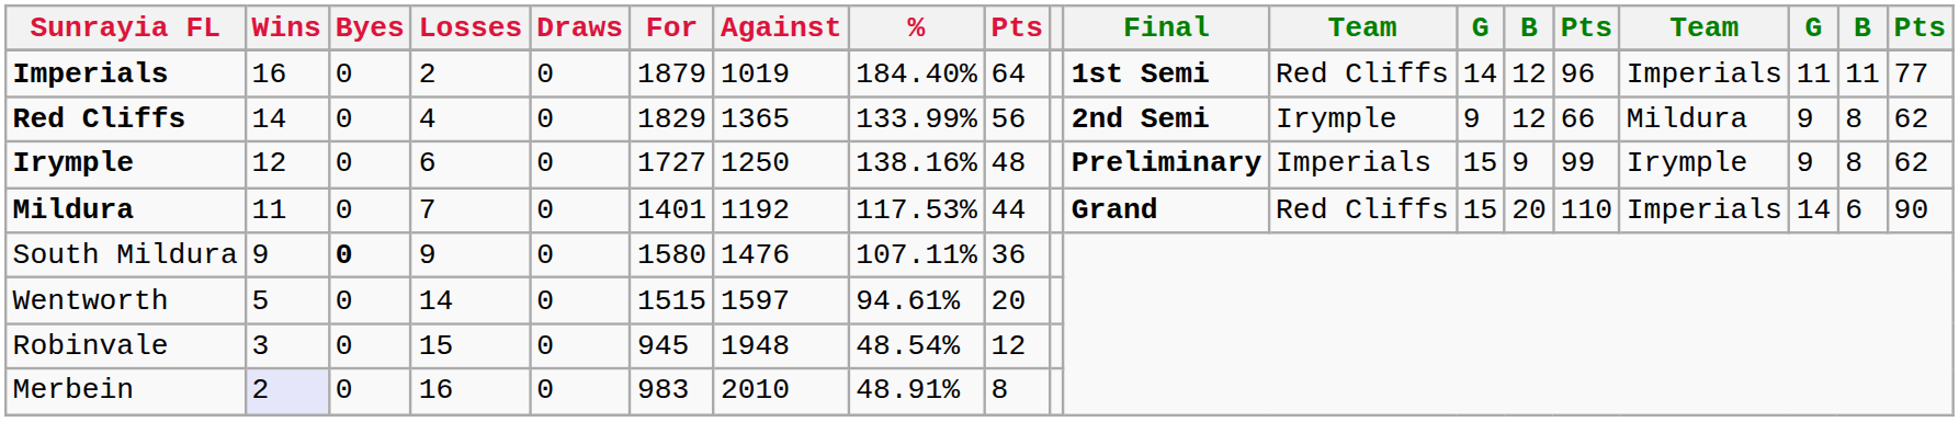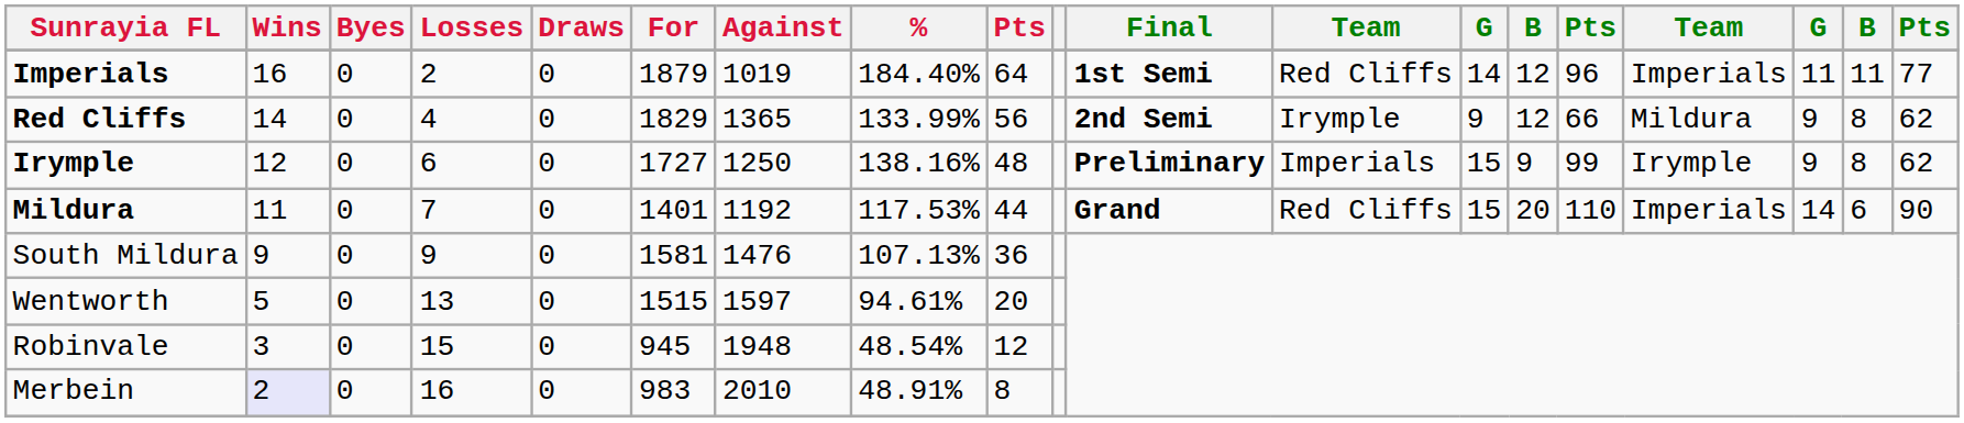South Mildura | Byes: bold -> normal
South Mildura | For: 1580 -> 1581
South Mildura | %: 107.11% -> 107.13%
Wentworth | Losses: 14 -> 13
